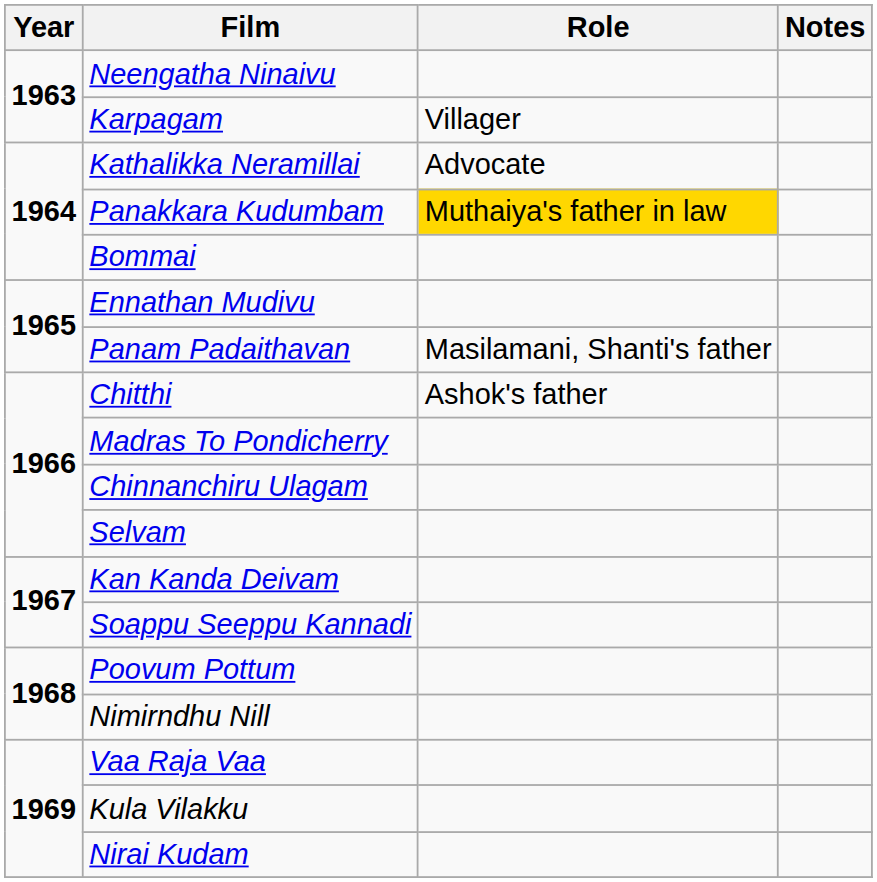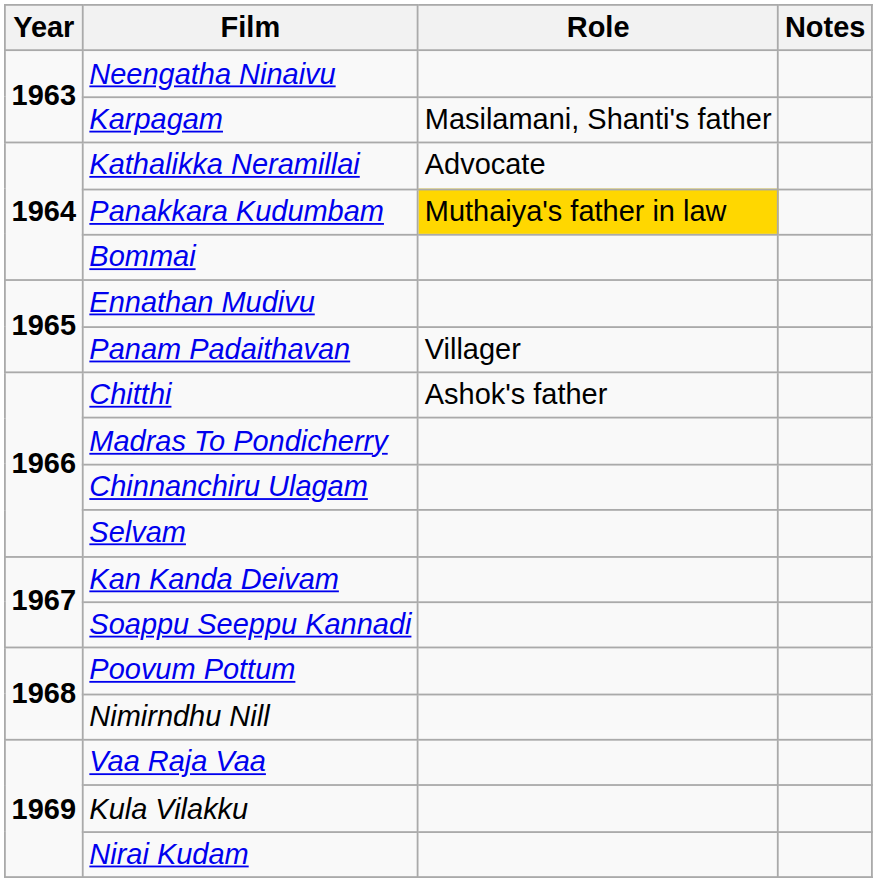Karpagam | Role: Villager -> Masilamani, Shanti's father
Panam Padaithavan | Role: Masilamani, Shanti's father -> Villager
